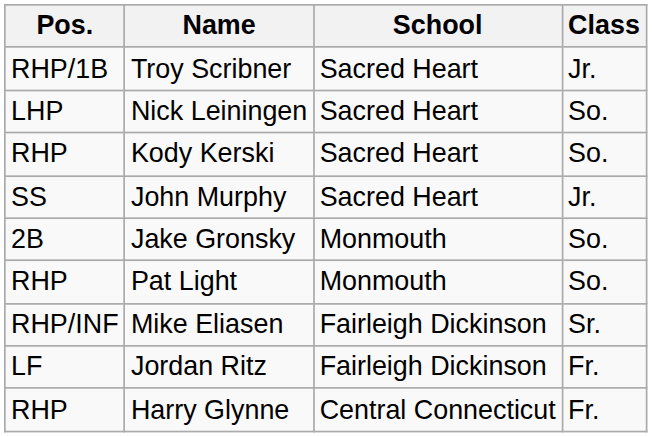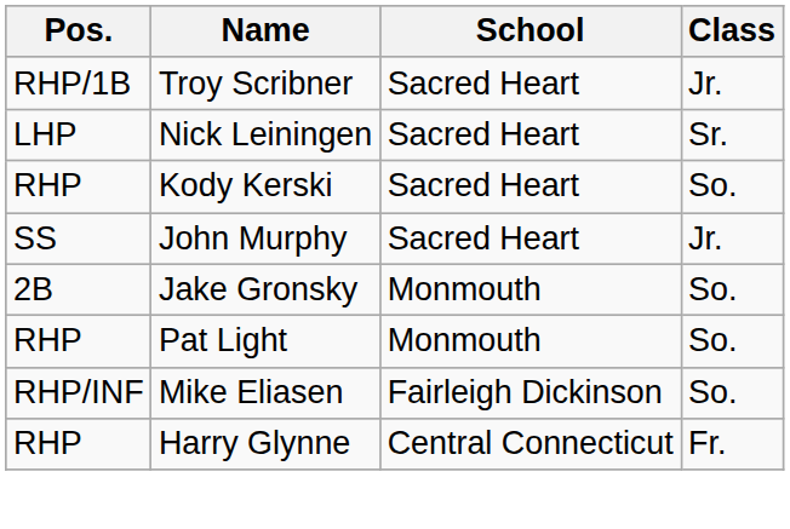Nick Leiningen | Class: So. -> Sr.
Mike Eliasen | Class: Sr. -> So.
- row: LF | Jordan Ritz | Fairleigh Dickinson | Fr.
